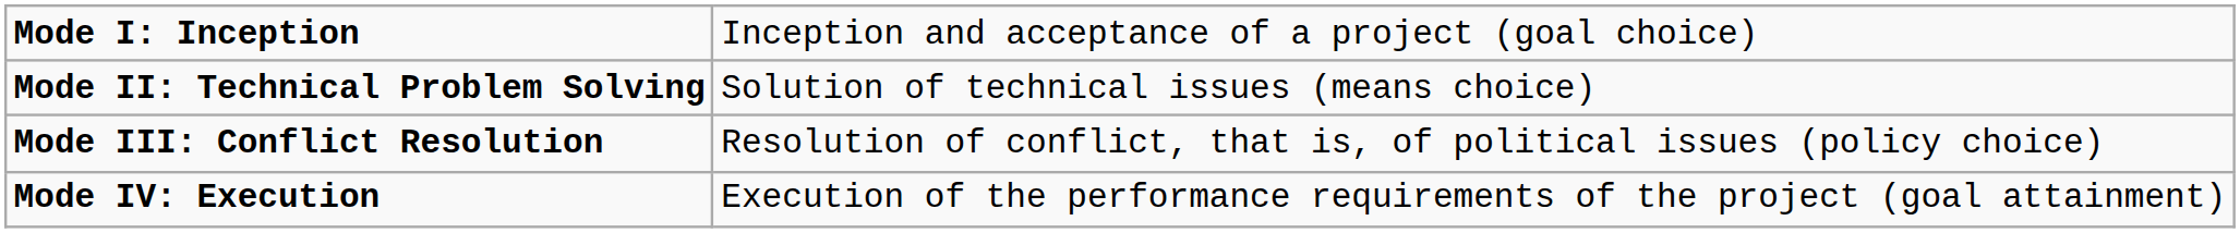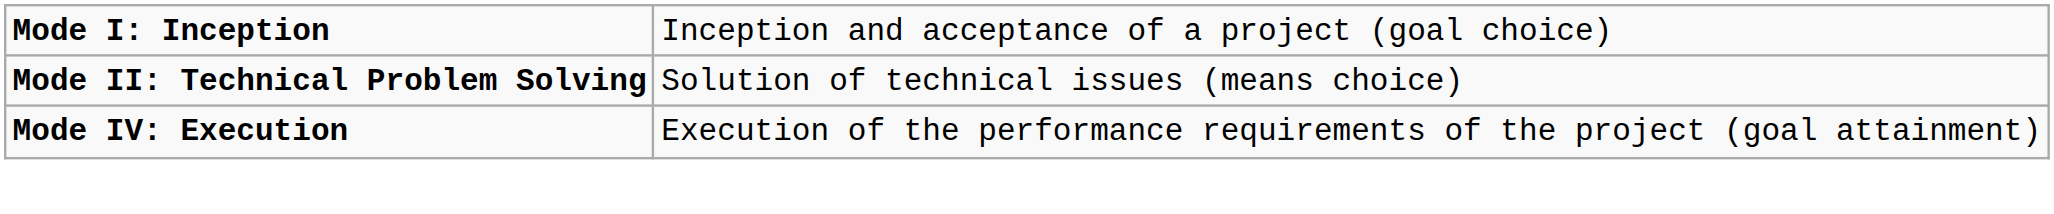- row: Mode III: Conflict Resolution | Resolution of conflict, that is, of political issues (policy choice)
